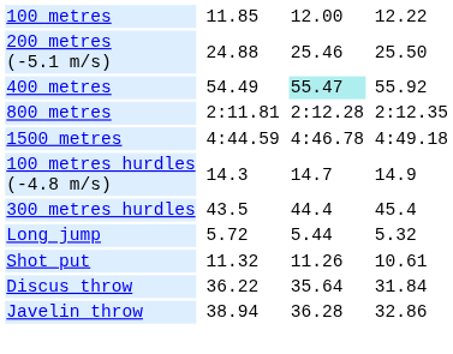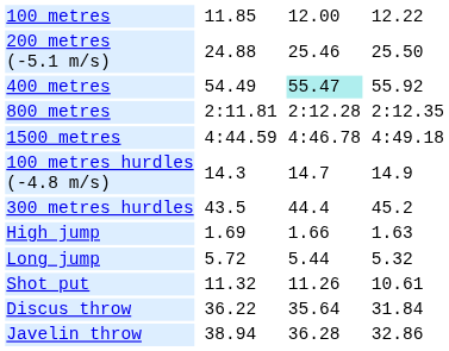300 metres hurdles | column 7: 45.4 -> 45.2
+ row: High jump | 1.69 | 1.66 | 1.63
